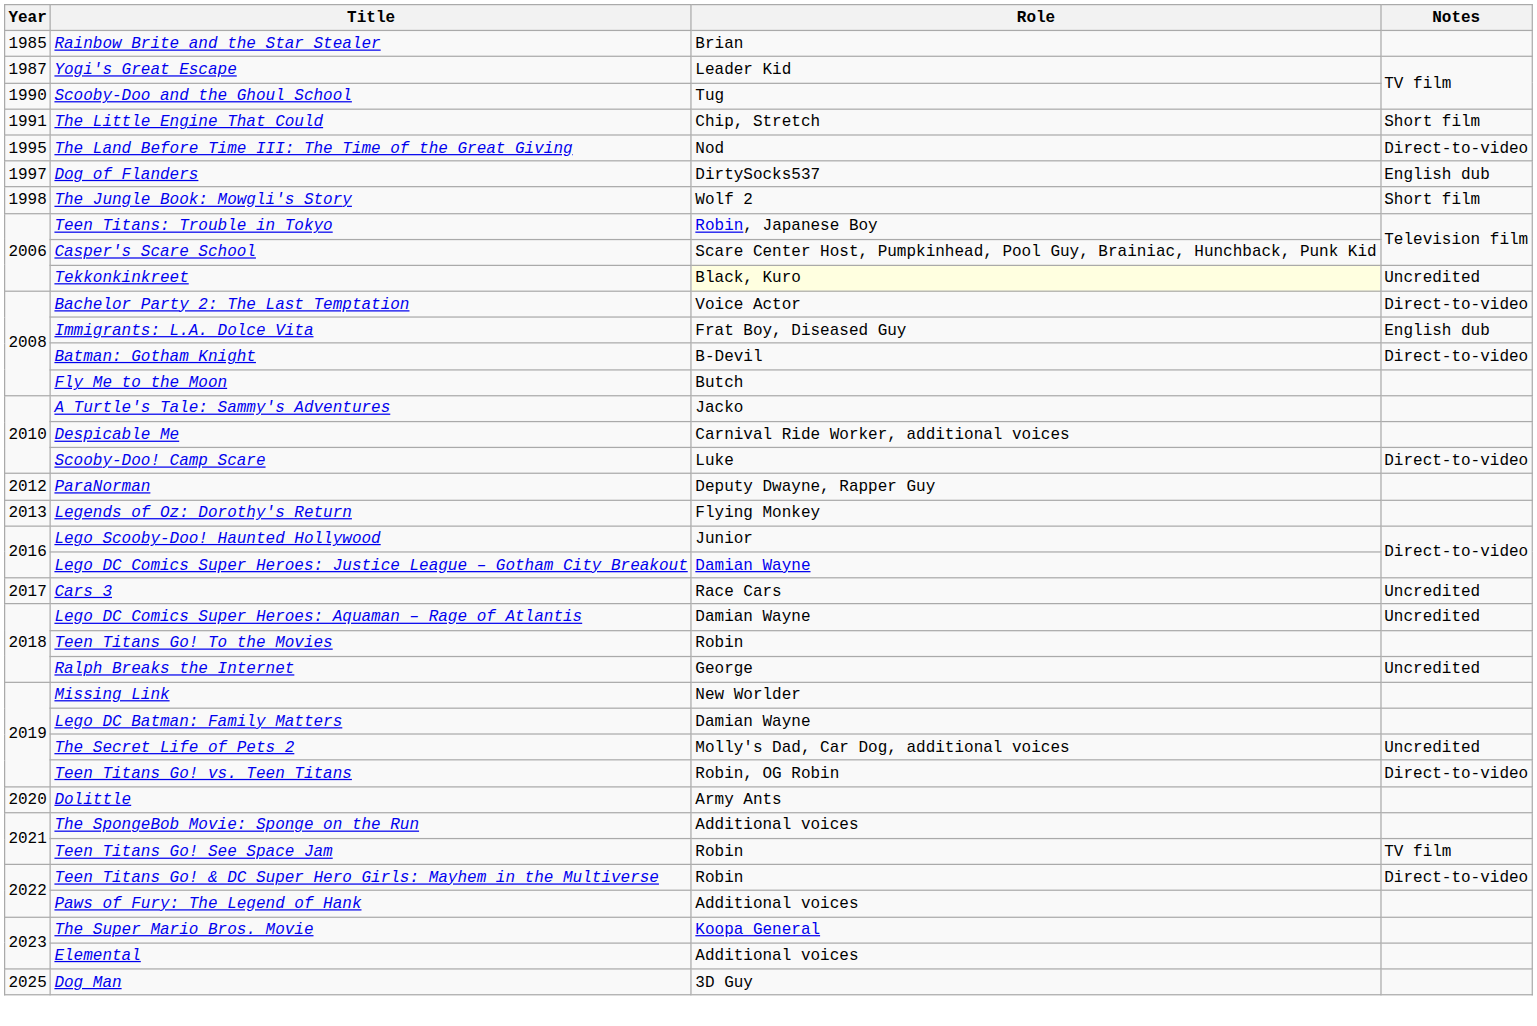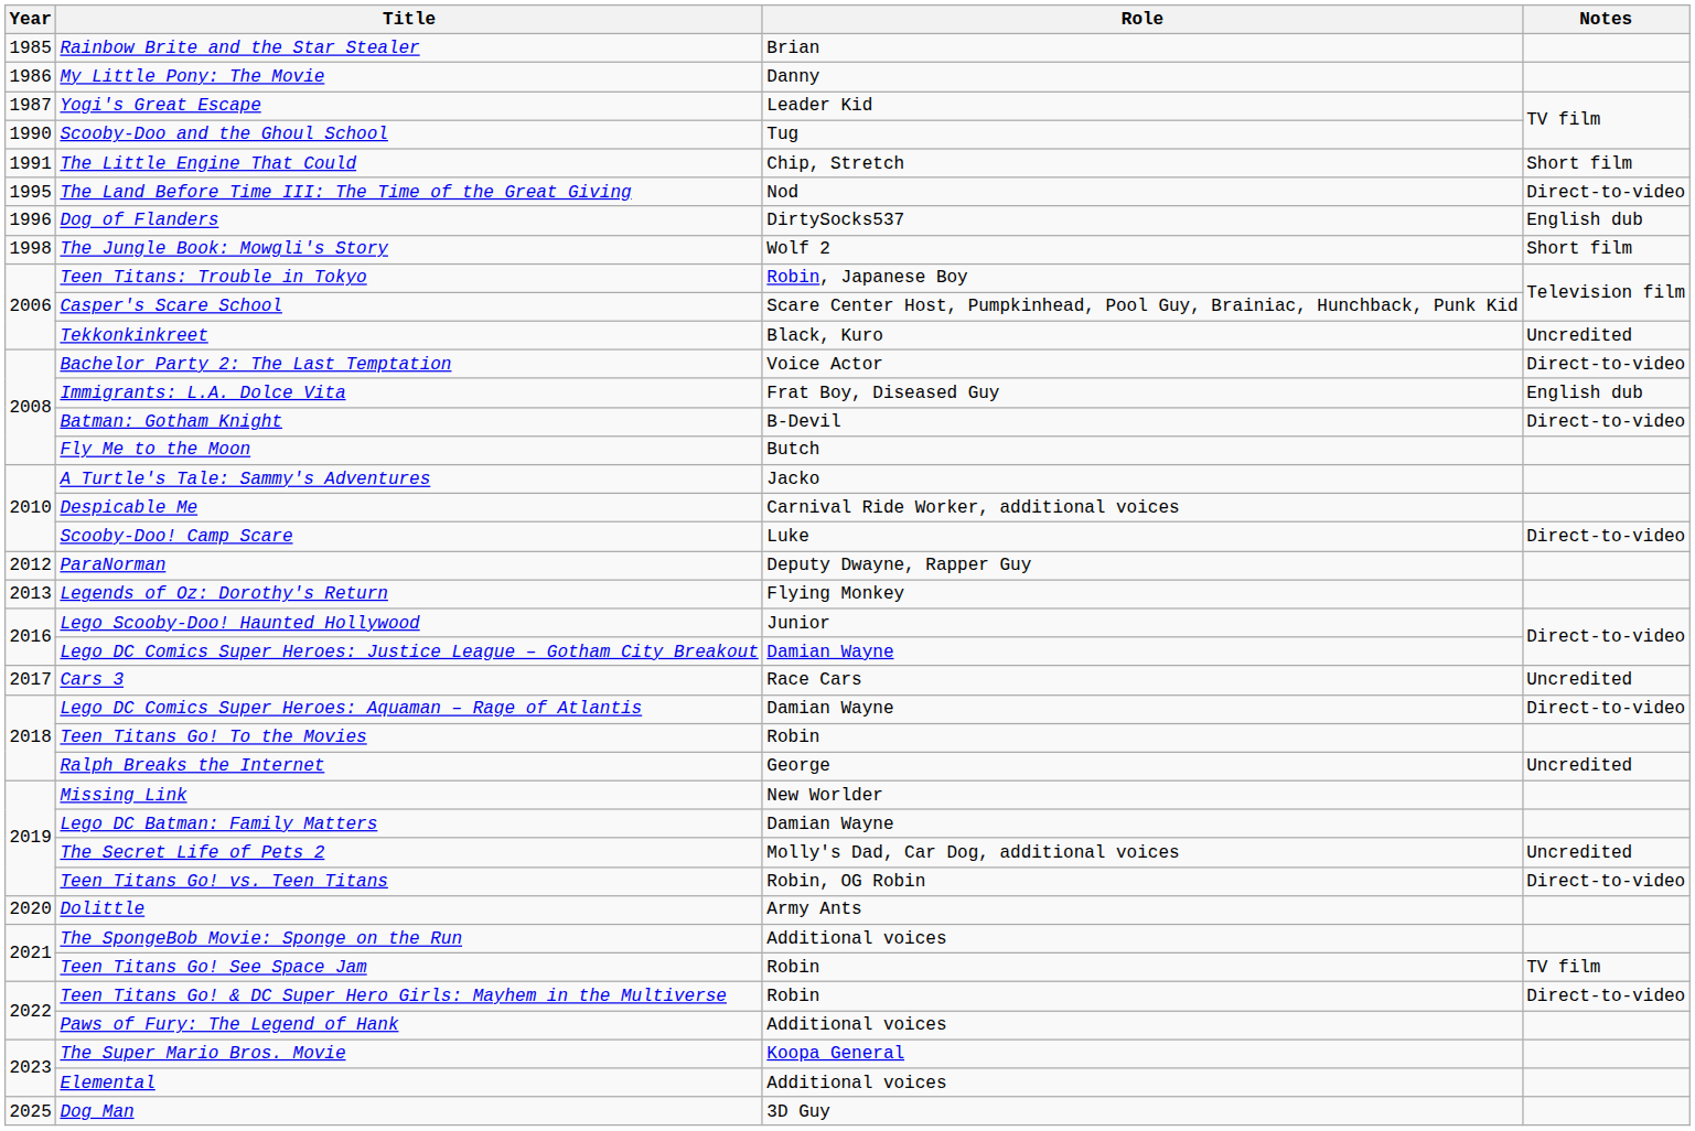+ row: 1986 | My Little Pony: The Movie | Danny
Dog of Flanders | Year: 1997 -> 1996
Tekkonkinkreet | Role: lightyellow background -> no background
Lego DC Comics Super Heroes: Aquaman – Rage of Atlantis | Notes: Uncredited -> Direct-to-video
